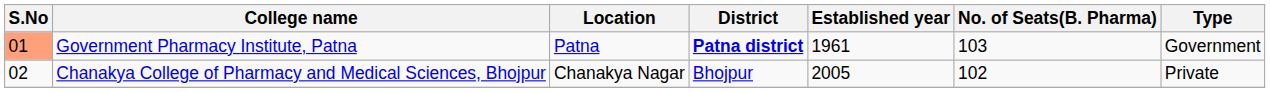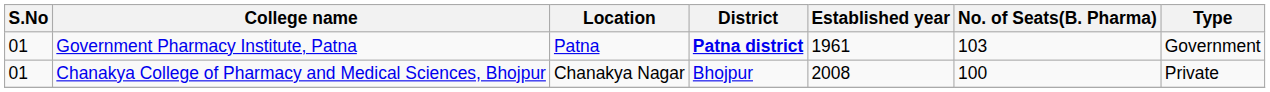Government Pharmacy Institute, Patna | S.No: lightsalmon background -> no background
Chanakya College of Pharmacy and Medical Sciences, Bhojpur | S.No: 02 -> 01
Chanakya College of Pharmacy and Medical Sciences, Bhojpur | Established year: 2005 -> 2008
Chanakya College of Pharmacy and Medical Sciences, Bhojpur | No. of Seats(B. Pharma): 102 -> 100
